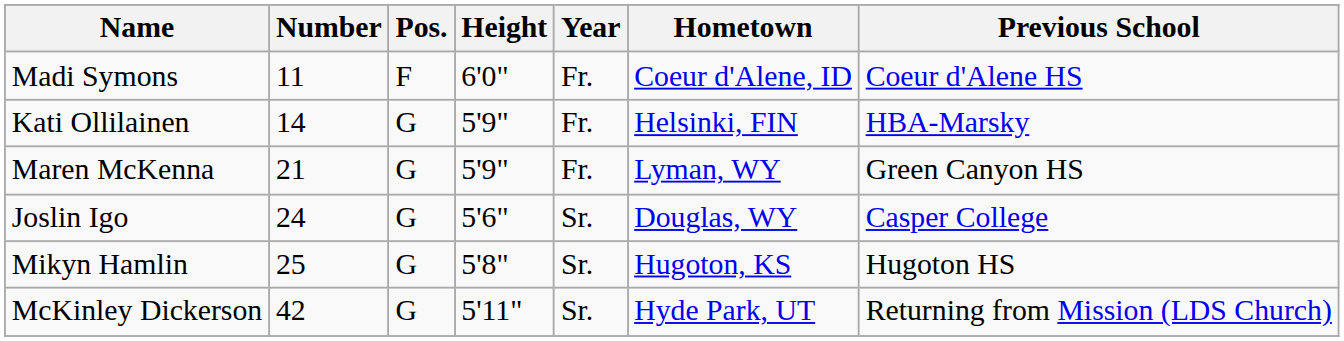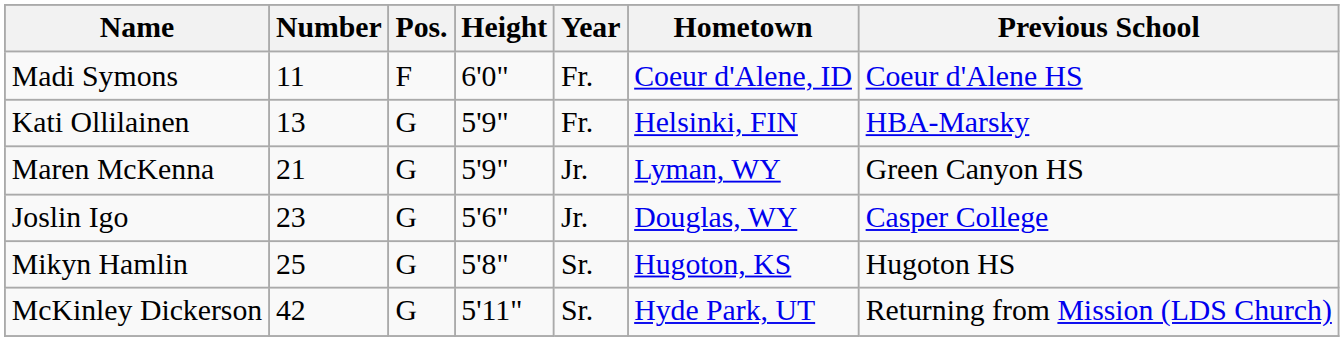Kati Ollilainen | Number: 14 -> 13
Maren McKenna | Year: Fr. -> Jr.
Joslin Igo | Number: 24 -> 23
Joslin Igo | Year: Sr. -> Jr.
